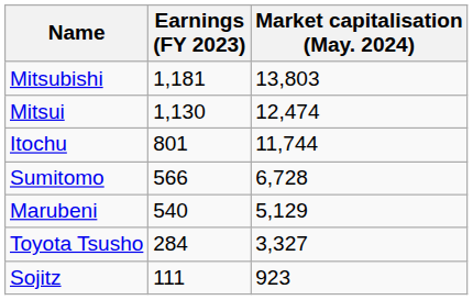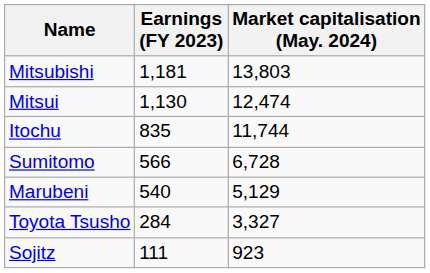Itochu | Earnings (FY 2023): 801 -> 835
